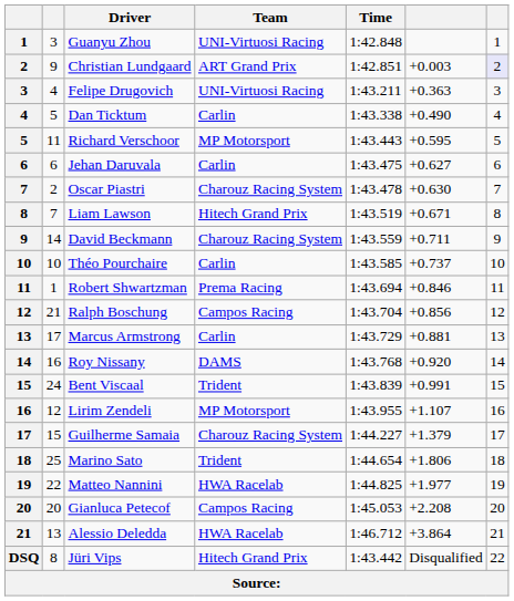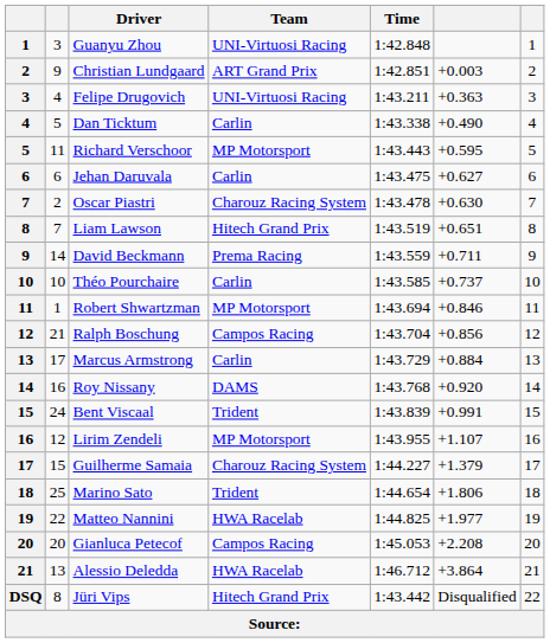Christian Lundgaard | column 7: lavender background -> no background
Liam Lawson | column 6: +0.671 -> +0.651
David Beckmann | Team: Charouz Racing System -> Prema Racing
Robert Shwartzman | Team: Prema Racing -> MP Motorsport
Marcus Armstrong | column 6: +0.881 -> +0.884
